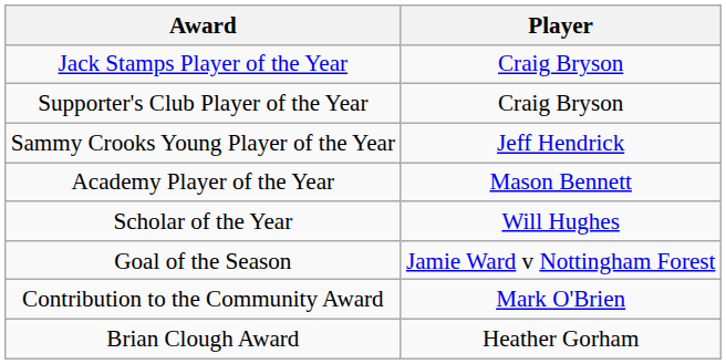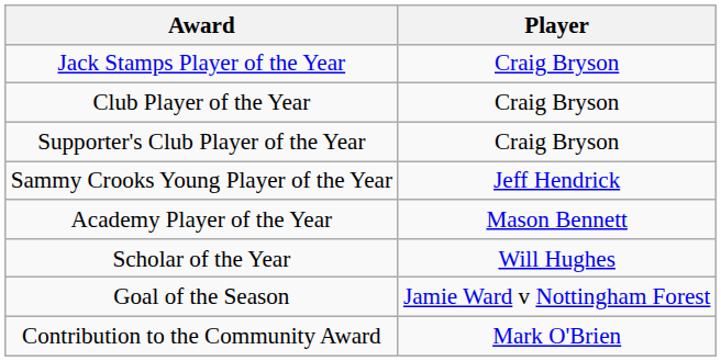+ row: Club Player of the Year | Craig Bryson
- row: Brian Clough Award | Heather Gorham
